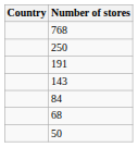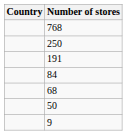- row: 143
+ row: 9
